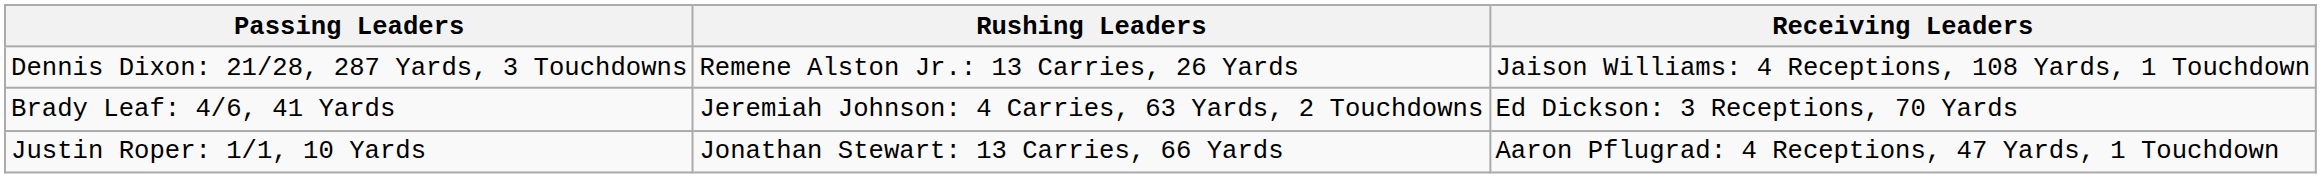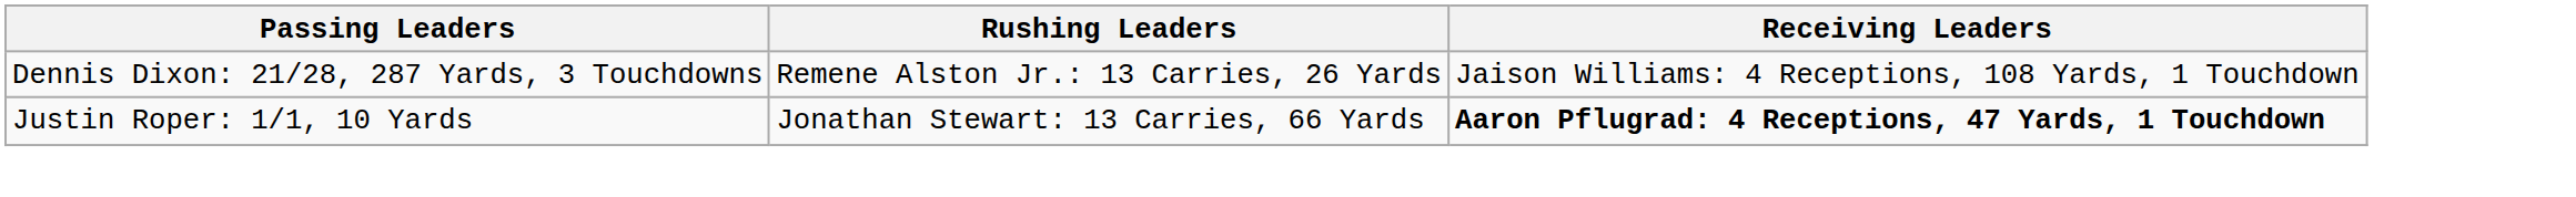- row: Brady Leaf: 4/6, 41 Yards | Jeremiah Johnson: 4 Carries, 63 Yards, 2 Touchdowns | Ed Dickson: 3 Receptions, 70 Yards
Justin Roper: 1/1, 10 Yards | Receiving Leaders: normal -> bold
